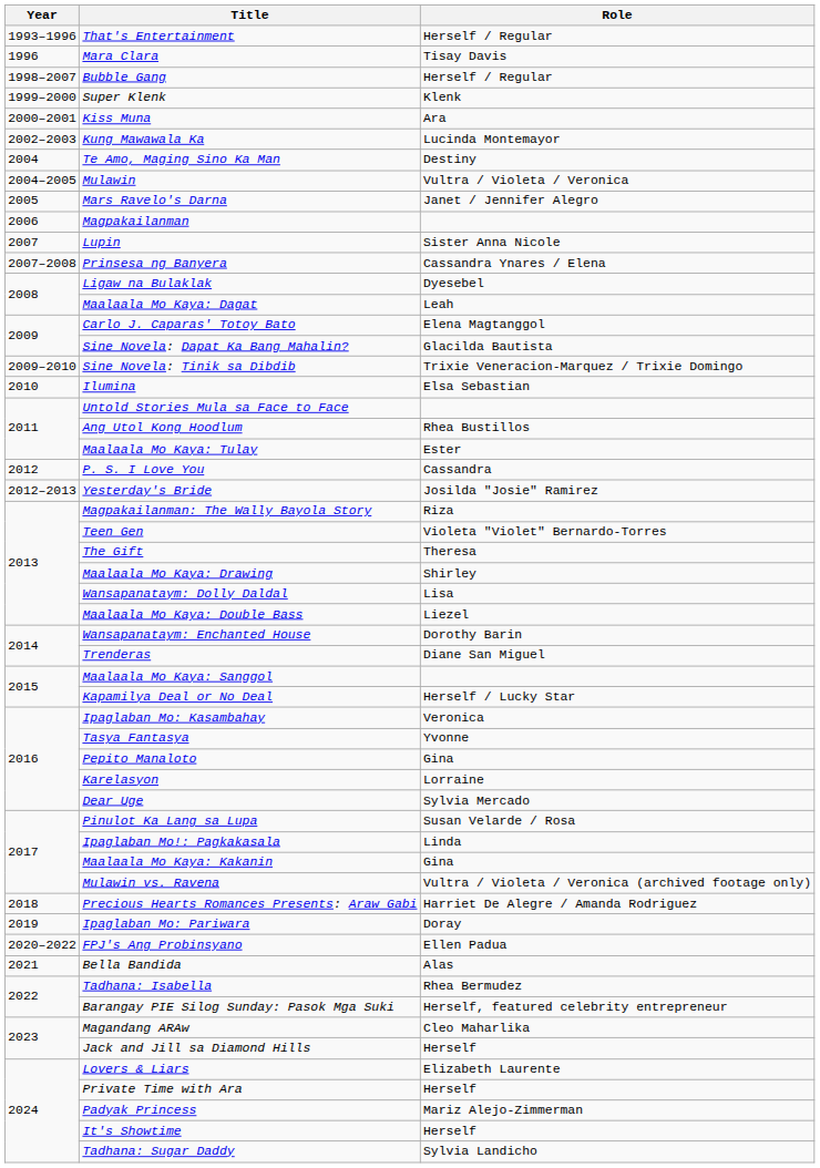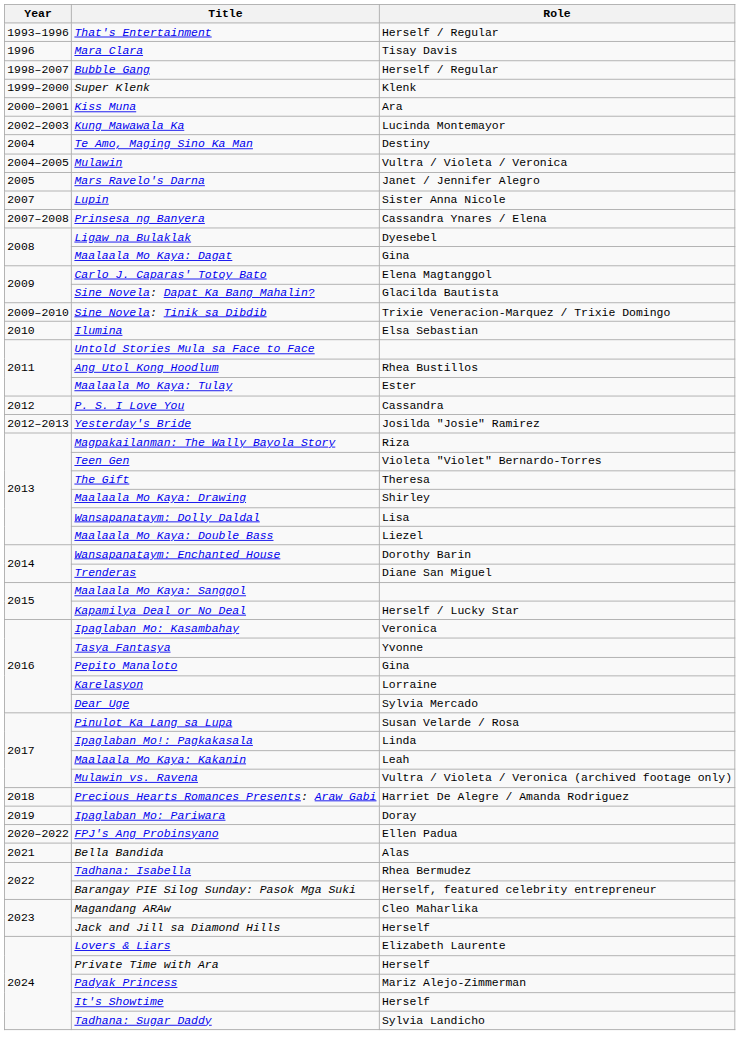- row: 2006 | Magpakailanman
Maalaala Mo Kaya: Dagat | Role: Leah -> Gina
Maalaala Mo Kaya: Kakanin | Role: Gina -> Leah
